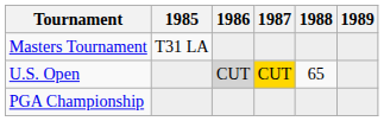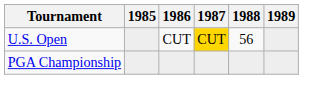- row: Masters Tournament | T31 LA
U.S. Open | 1986: lightgrey background -> no background
U.S. Open | 1988: 65 -> 56
